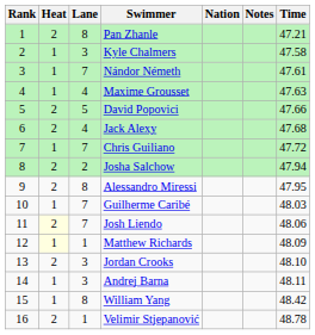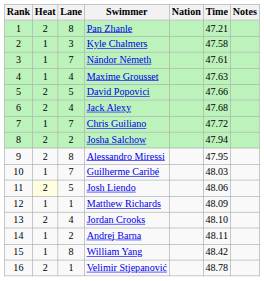columns swapped: Time <-> Notes
Josh Liendo | Lane: 7 -> 5
Matthew Richards | Heat: lightyellow background -> no background
Jordan Crooks | Lane: 3 -> 4
Andrej Barna | Lane: 3 -> 2
